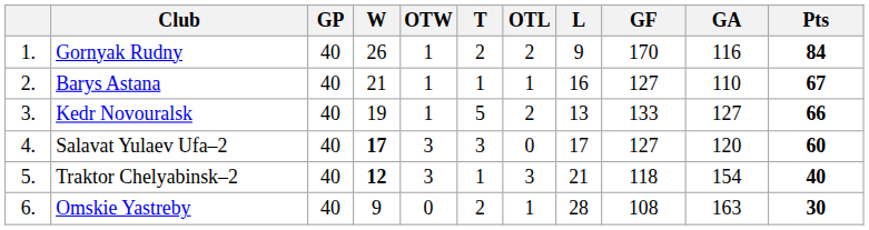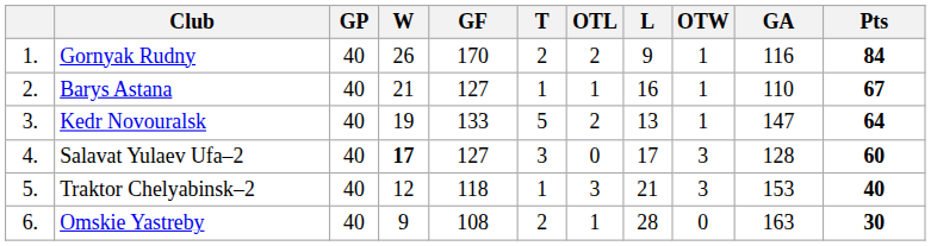columns swapped: OTW <-> GF
Kedr Novouralsk | GA: 127 -> 147
Kedr Novouralsk | Pts: 66 -> 64
Salavat Yulaev Ufa–2 | GA: 120 -> 128
Traktor Chelyabinsk–2 | W: bold -> normal
Traktor Chelyabinsk–2 | GA: 154 -> 153
